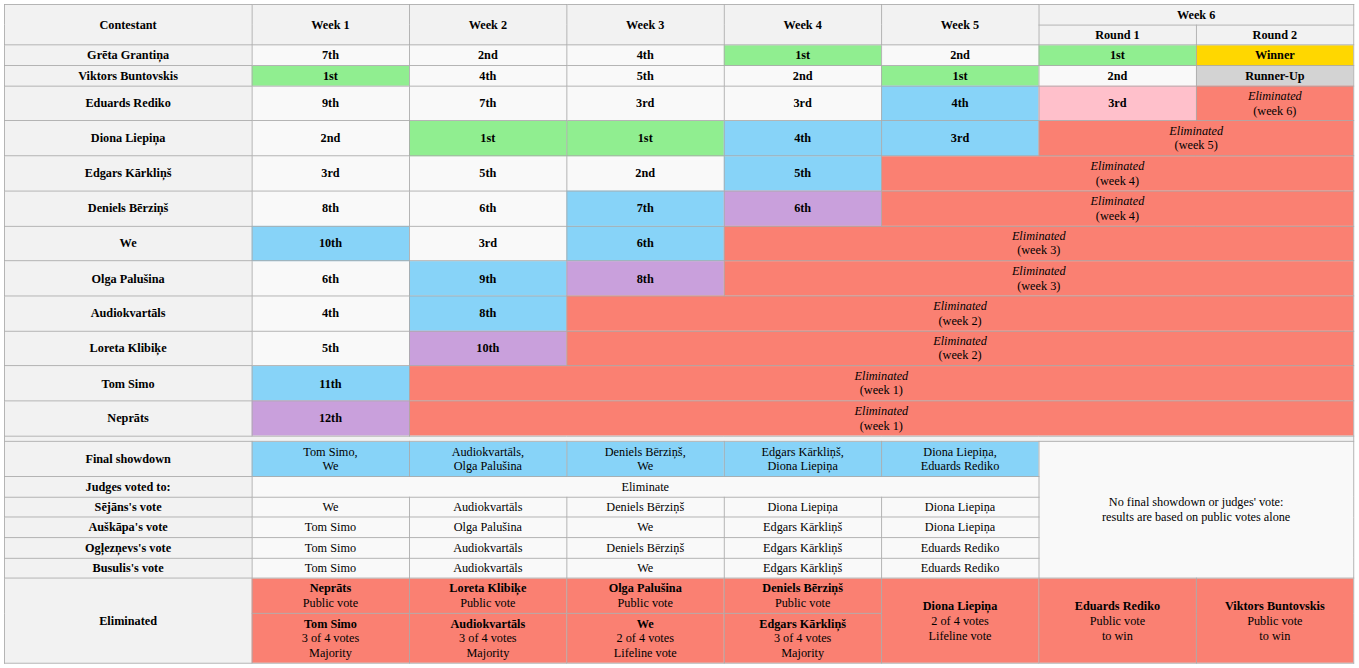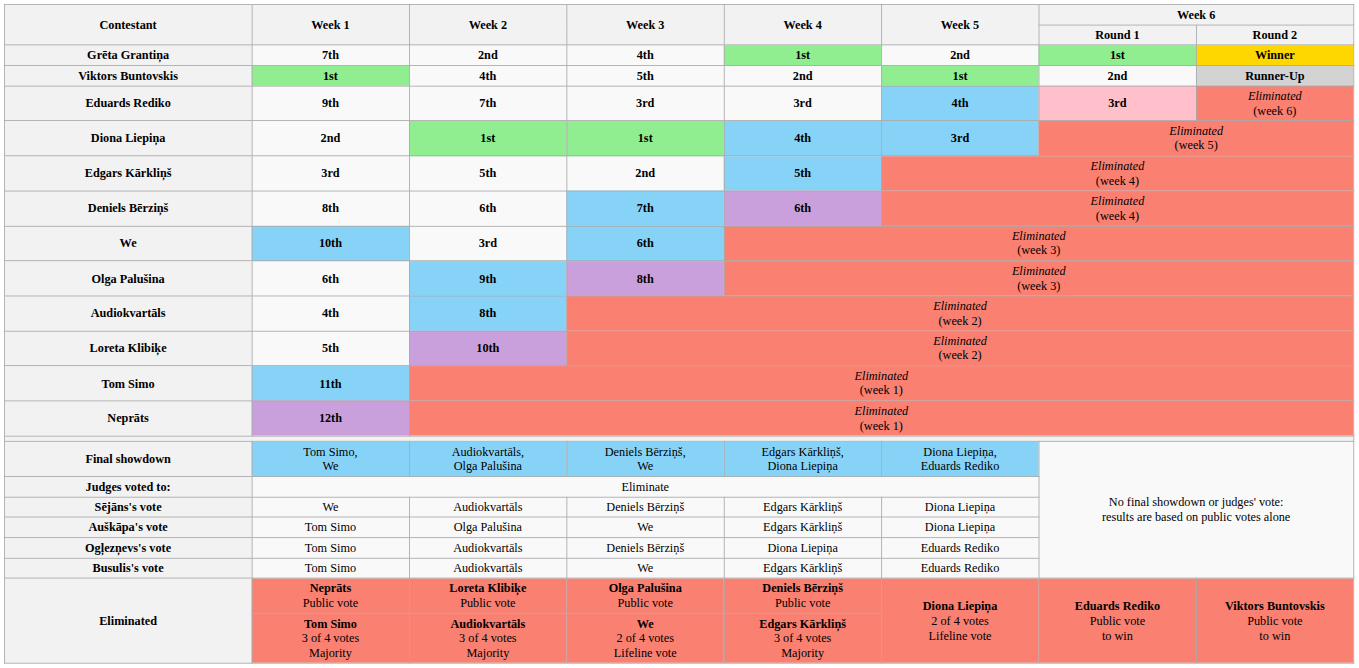Sējāns's vote | Week 4: Diona Liepiņa -> Edgars Kārkliņš
Ogļezņevs's vote | Week 4: Edgars Kārkliņš -> Diona Liepiņa
